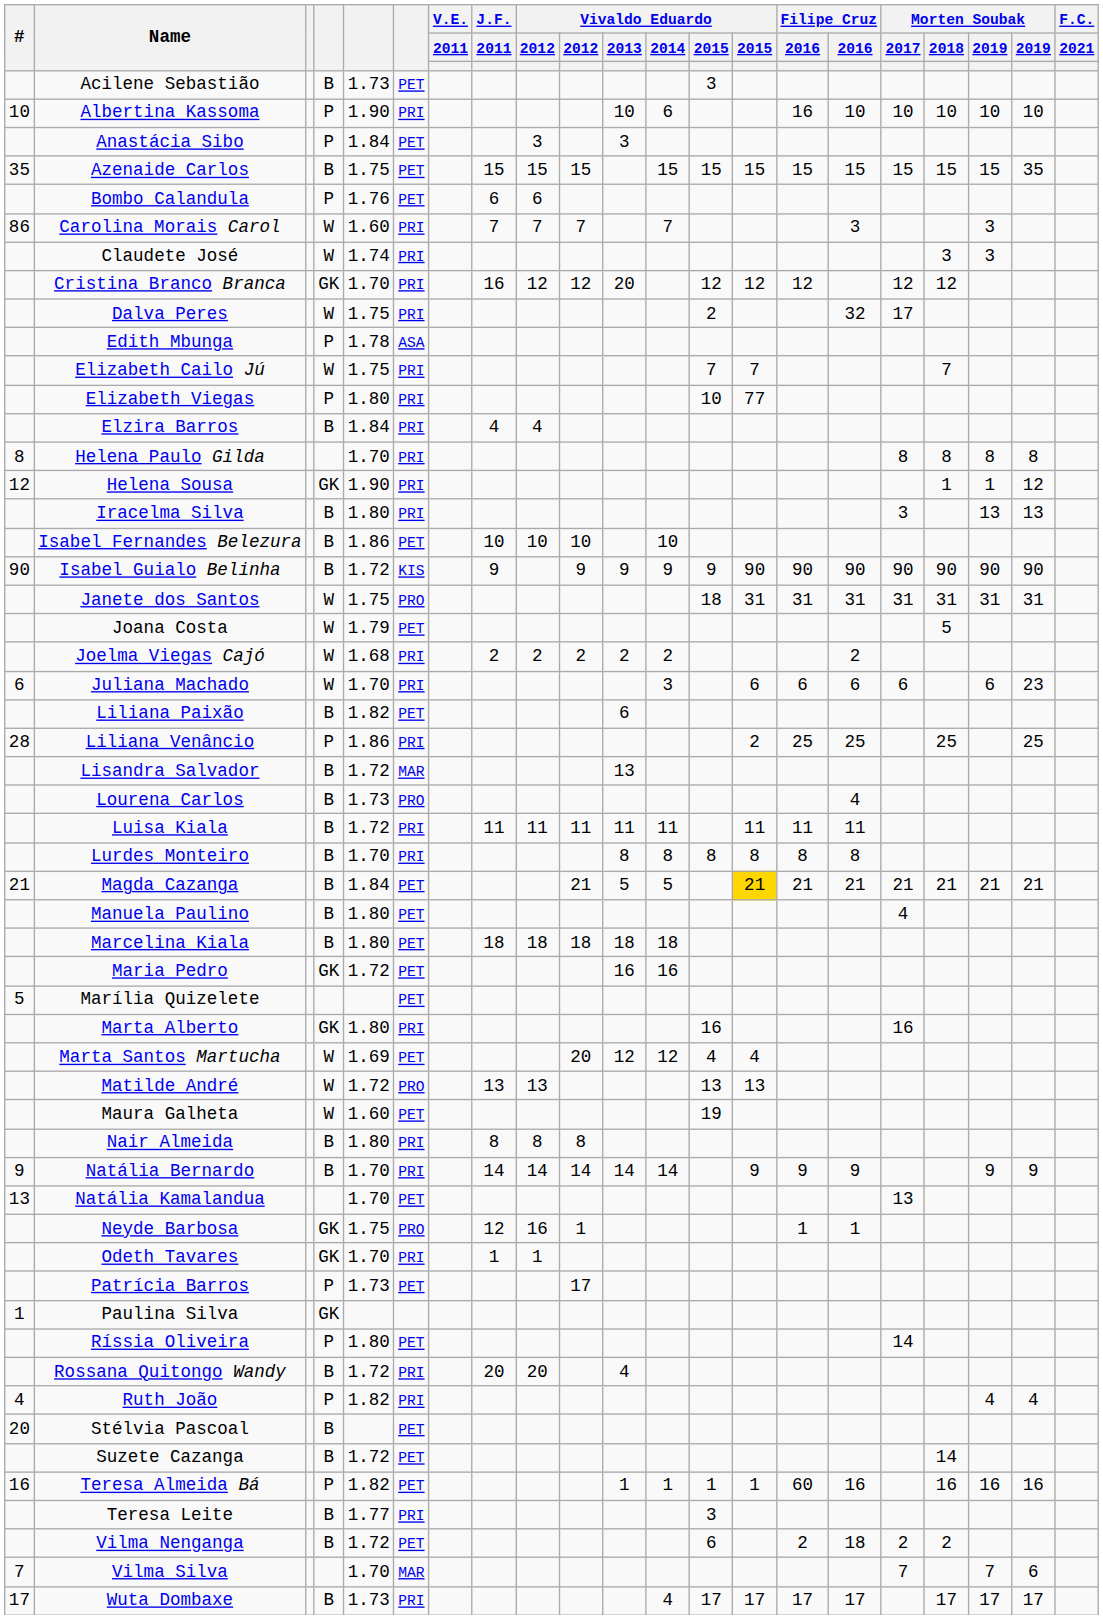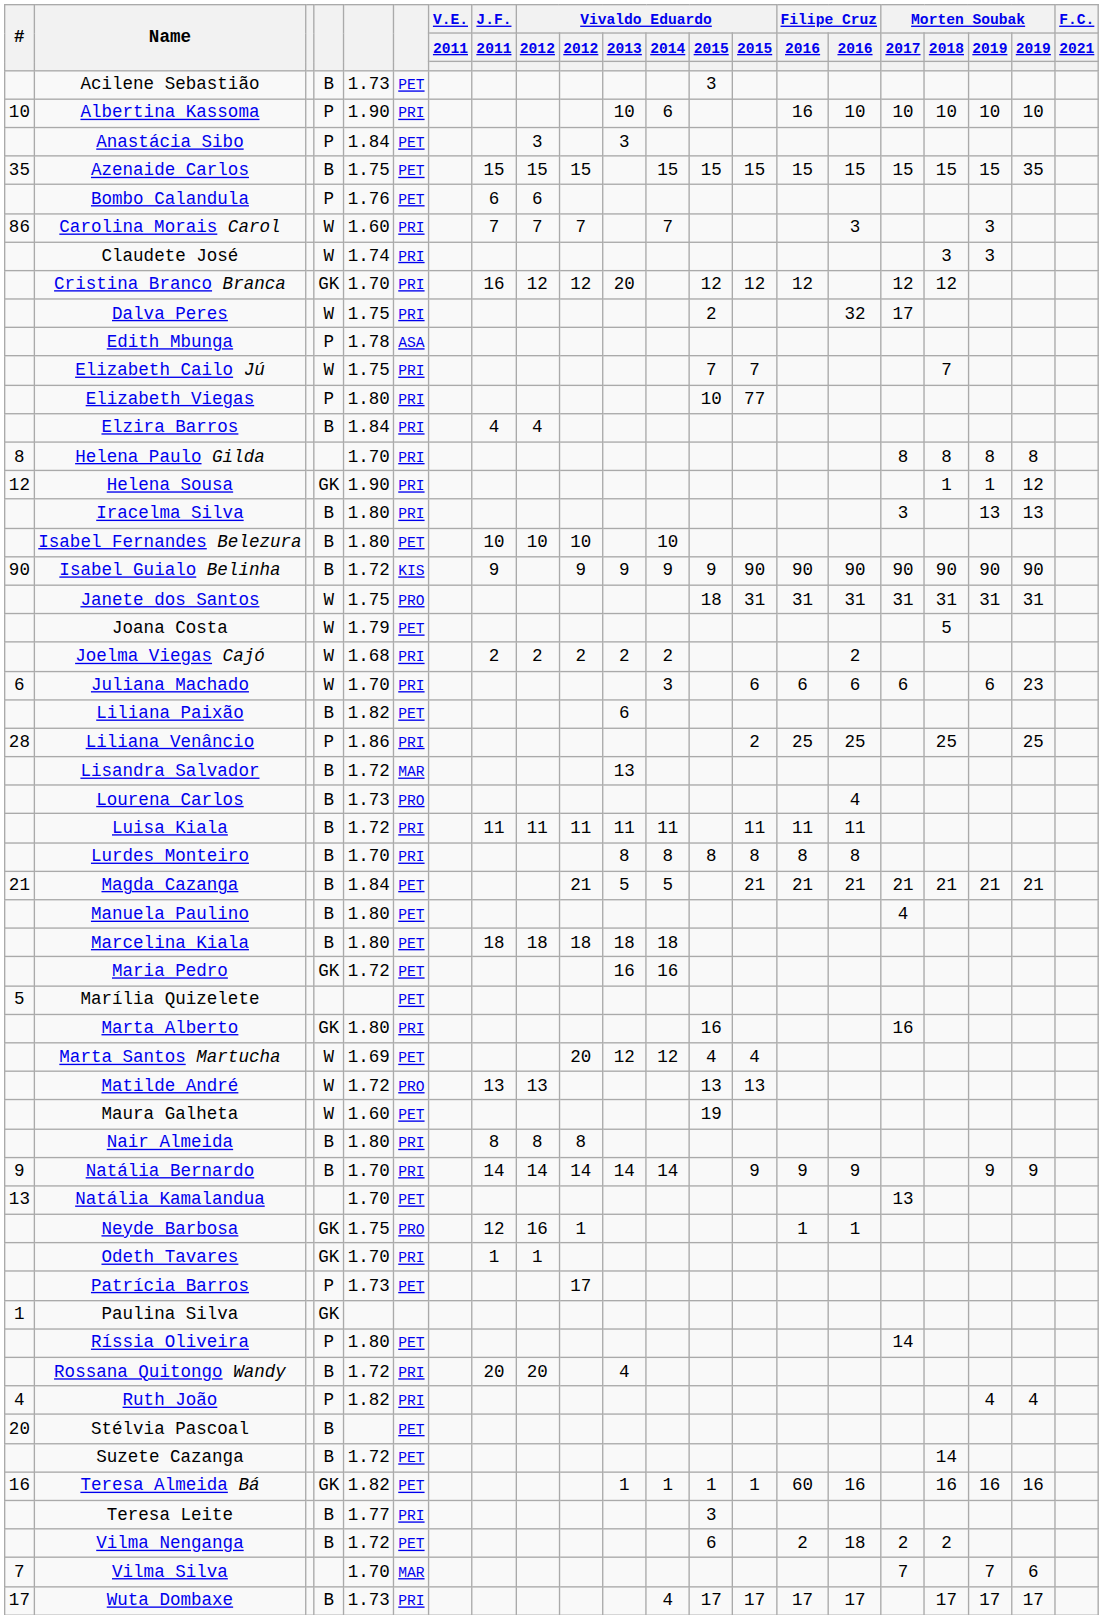Isabel Fernandes Belezura | column 5: 1.86 -> 1.80
Magda Cazanga | column 14: gold background -> no background
Teresa Almeida Bá | column 4: P -> GK
